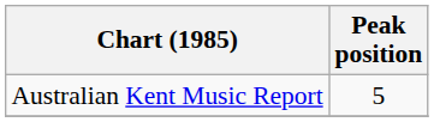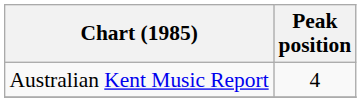Australian Kent Music Report | Peak position: 5 -> 4
